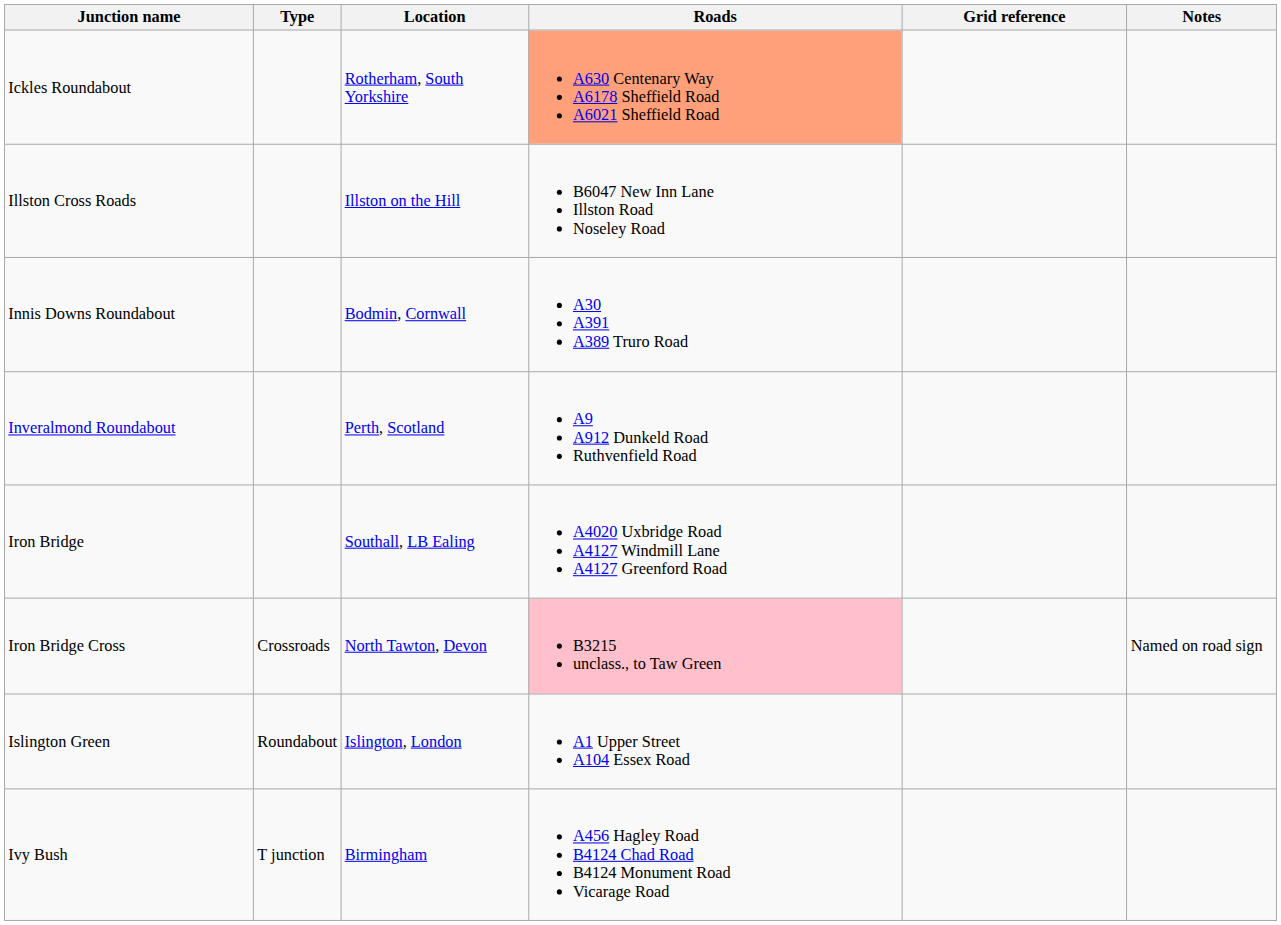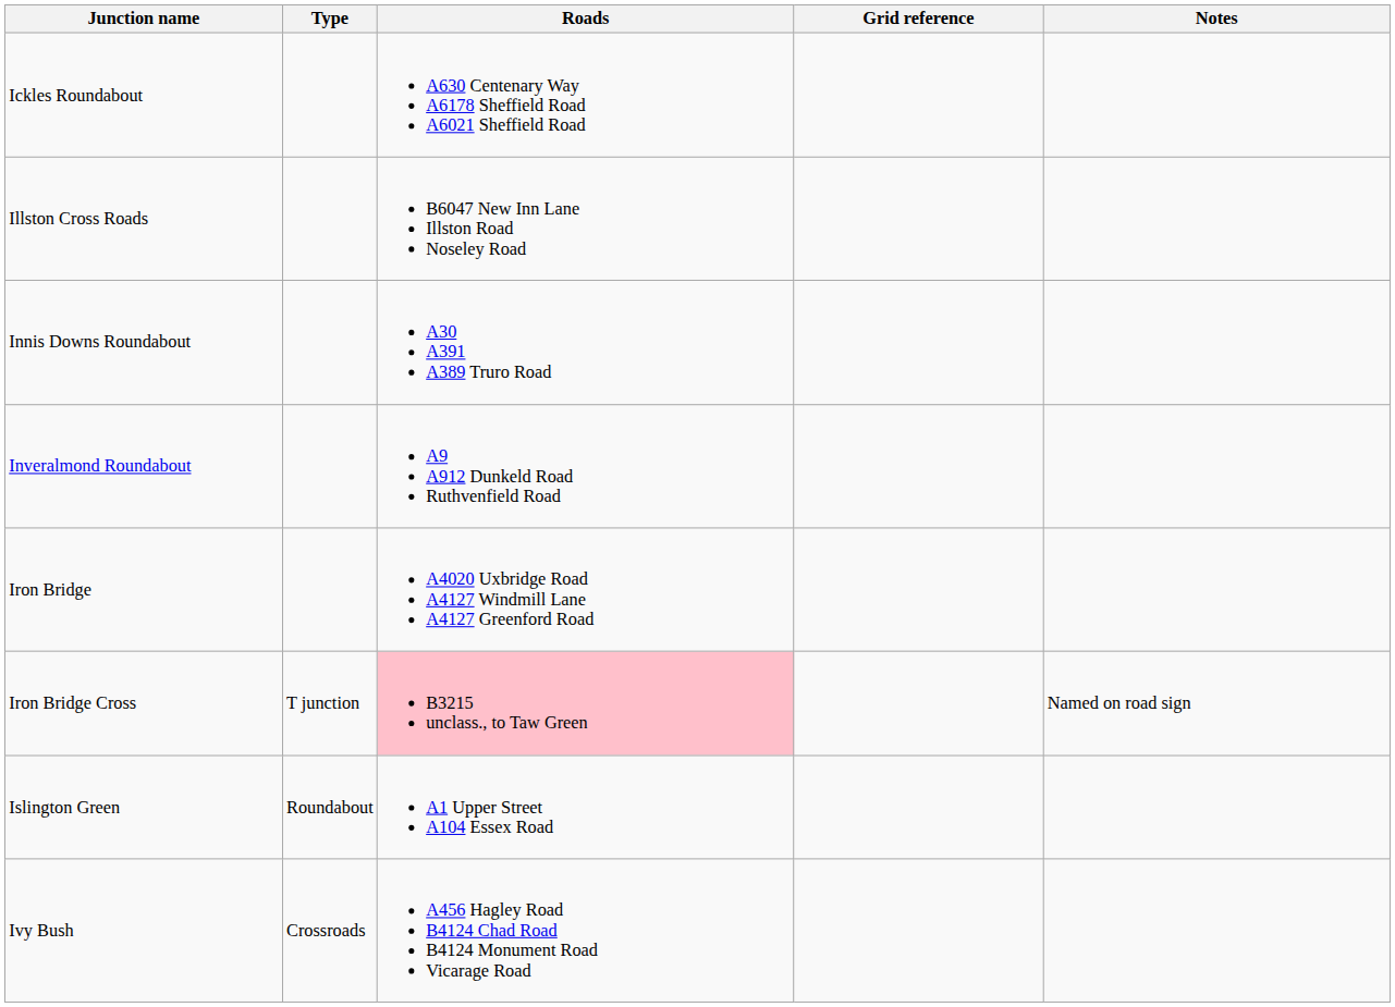- column: Location | Rotherham, South Yorkshire | Illston on the Hill | Bodmin, Cornwall | Perth, Scotland | Southall, LB Ealing | North Tawton, Devon | Islington, London | Birmingham
Ickles Roundabout | Roads: lightsalmon background -> no background
Iron Bridge Cross | Type: Crossroads -> T junction
Ivy Bush | Type: T junction -> Crossroads
